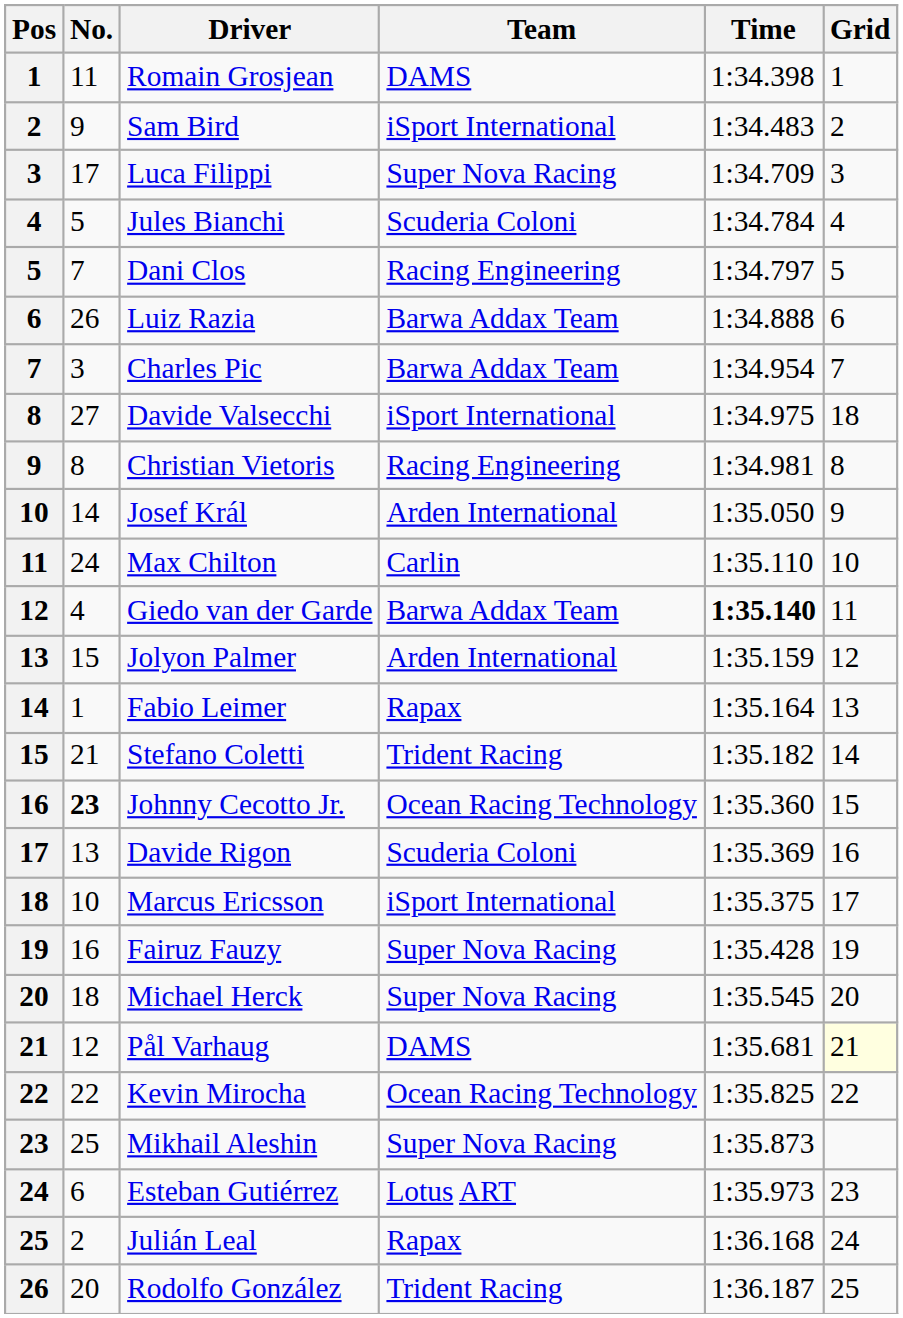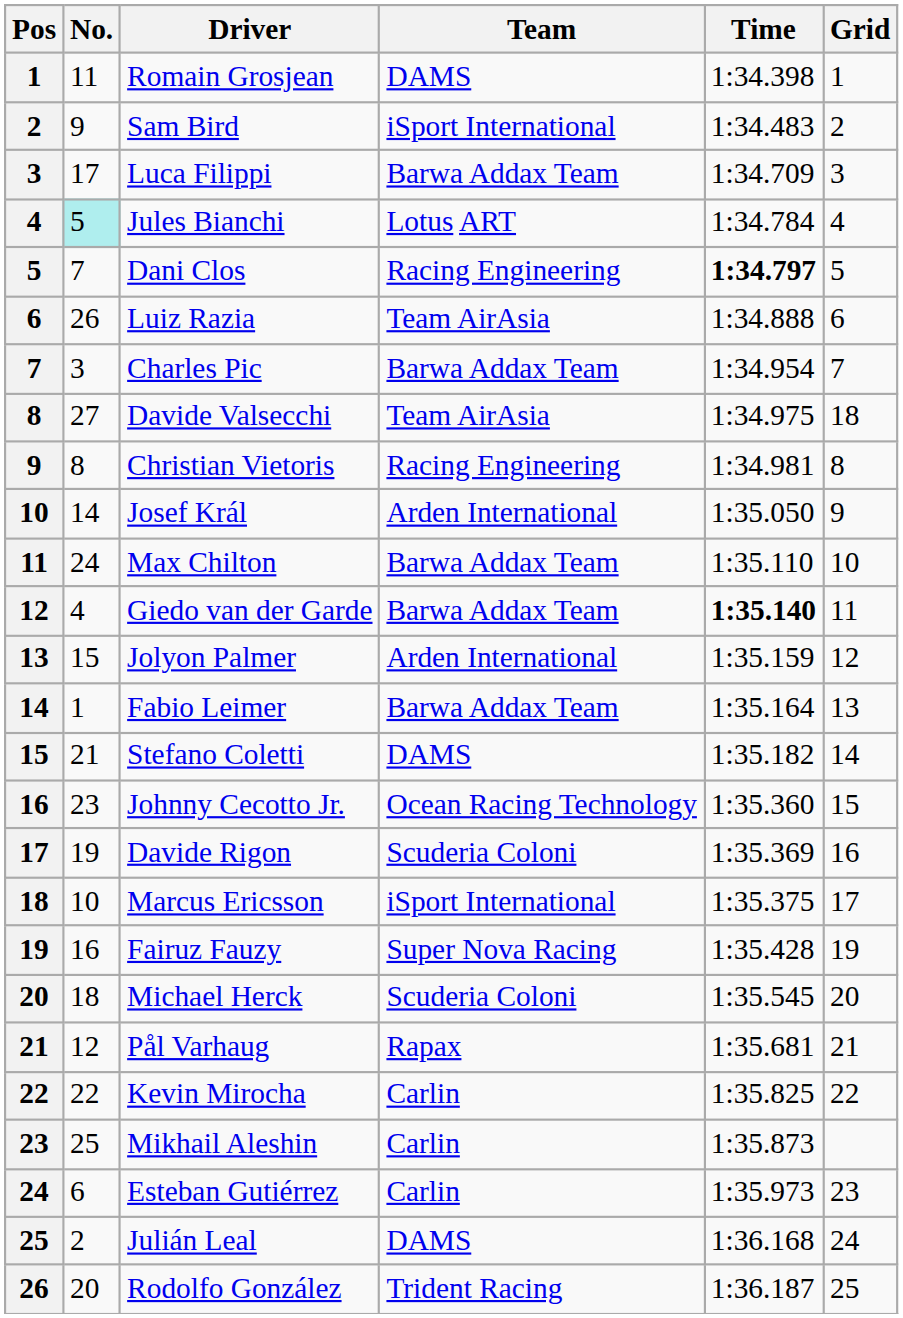Luca Filippi | Team: Super Nova Racing -> Barwa Addax Team
Jules Bianchi | No.: no background -> paleturquoise background
Jules Bianchi | Team: Scuderia Coloni -> Lotus ART
Dani Clos | Time: normal -> bold
Luiz Razia | Team: Barwa Addax Team -> Team AirAsia
Davide Valsecchi | Team: iSport International -> Team AirAsia
Max Chilton | Team: Carlin -> Barwa Addax Team
Fabio Leimer | Team: Rapax -> Barwa Addax Team
Stefano Coletti | Team: Trident Racing -> DAMS
Johnny Cecotto Jr. | No.: bold -> normal
Davide Rigon | No.: 13 -> 19
Michael Herck | Team: Super Nova Racing -> Scuderia Coloni
Pål Varhaug | Team: DAMS -> Rapax
Pål Varhaug | Grid: lightyellow background -> no background
Kevin Mirocha | Team: Ocean Racing Technology -> Carlin
Mikhail Aleshin | Team: Super Nova Racing -> Carlin
Esteban Gutiérrez | Team: Lotus ART -> Carlin
Julián Leal | Team: Rapax -> DAMS
